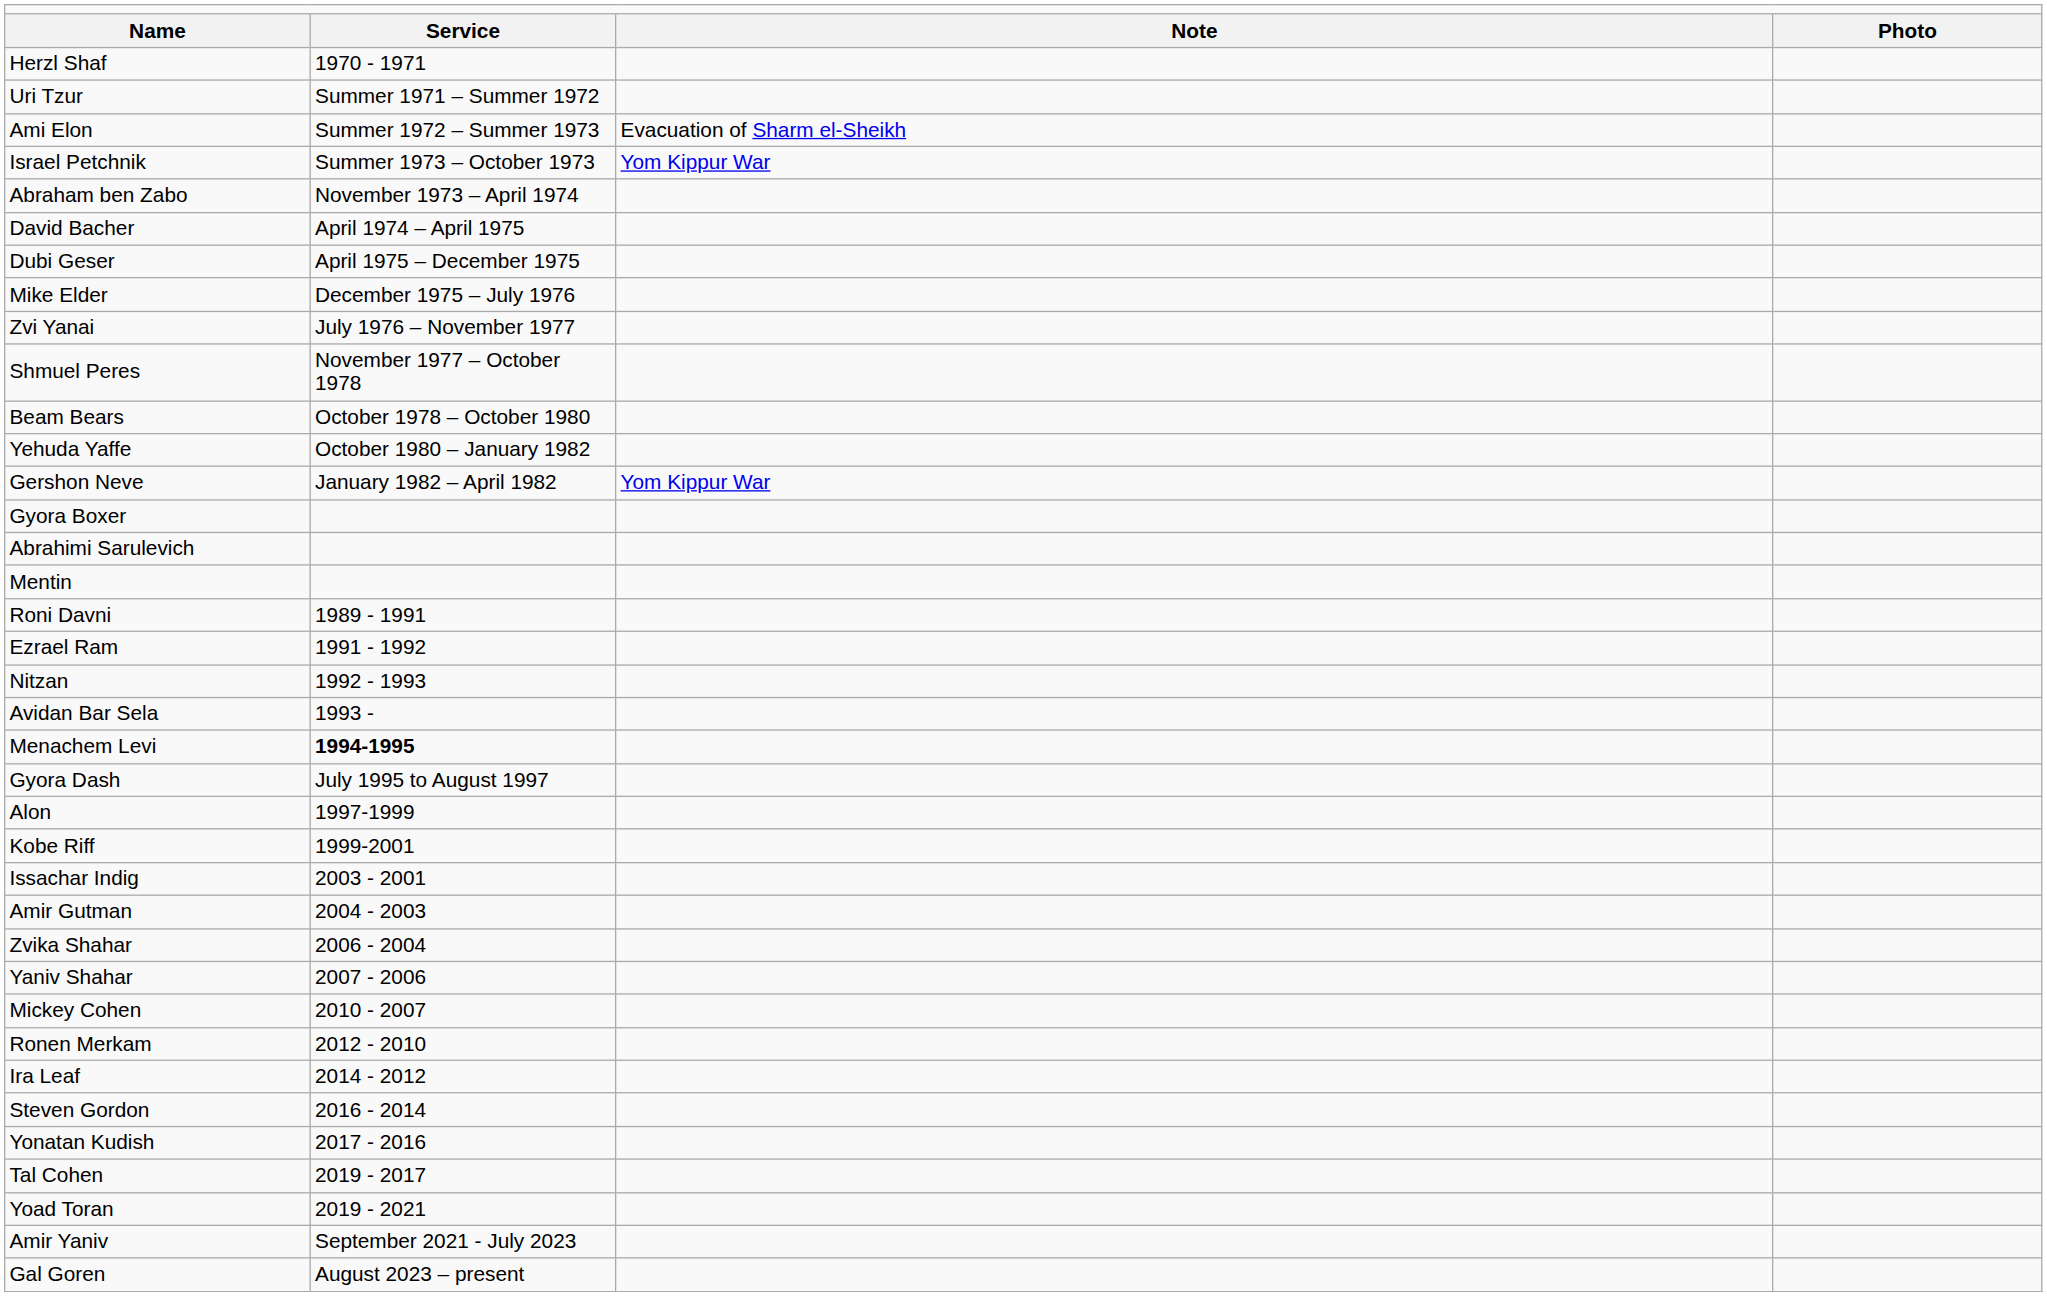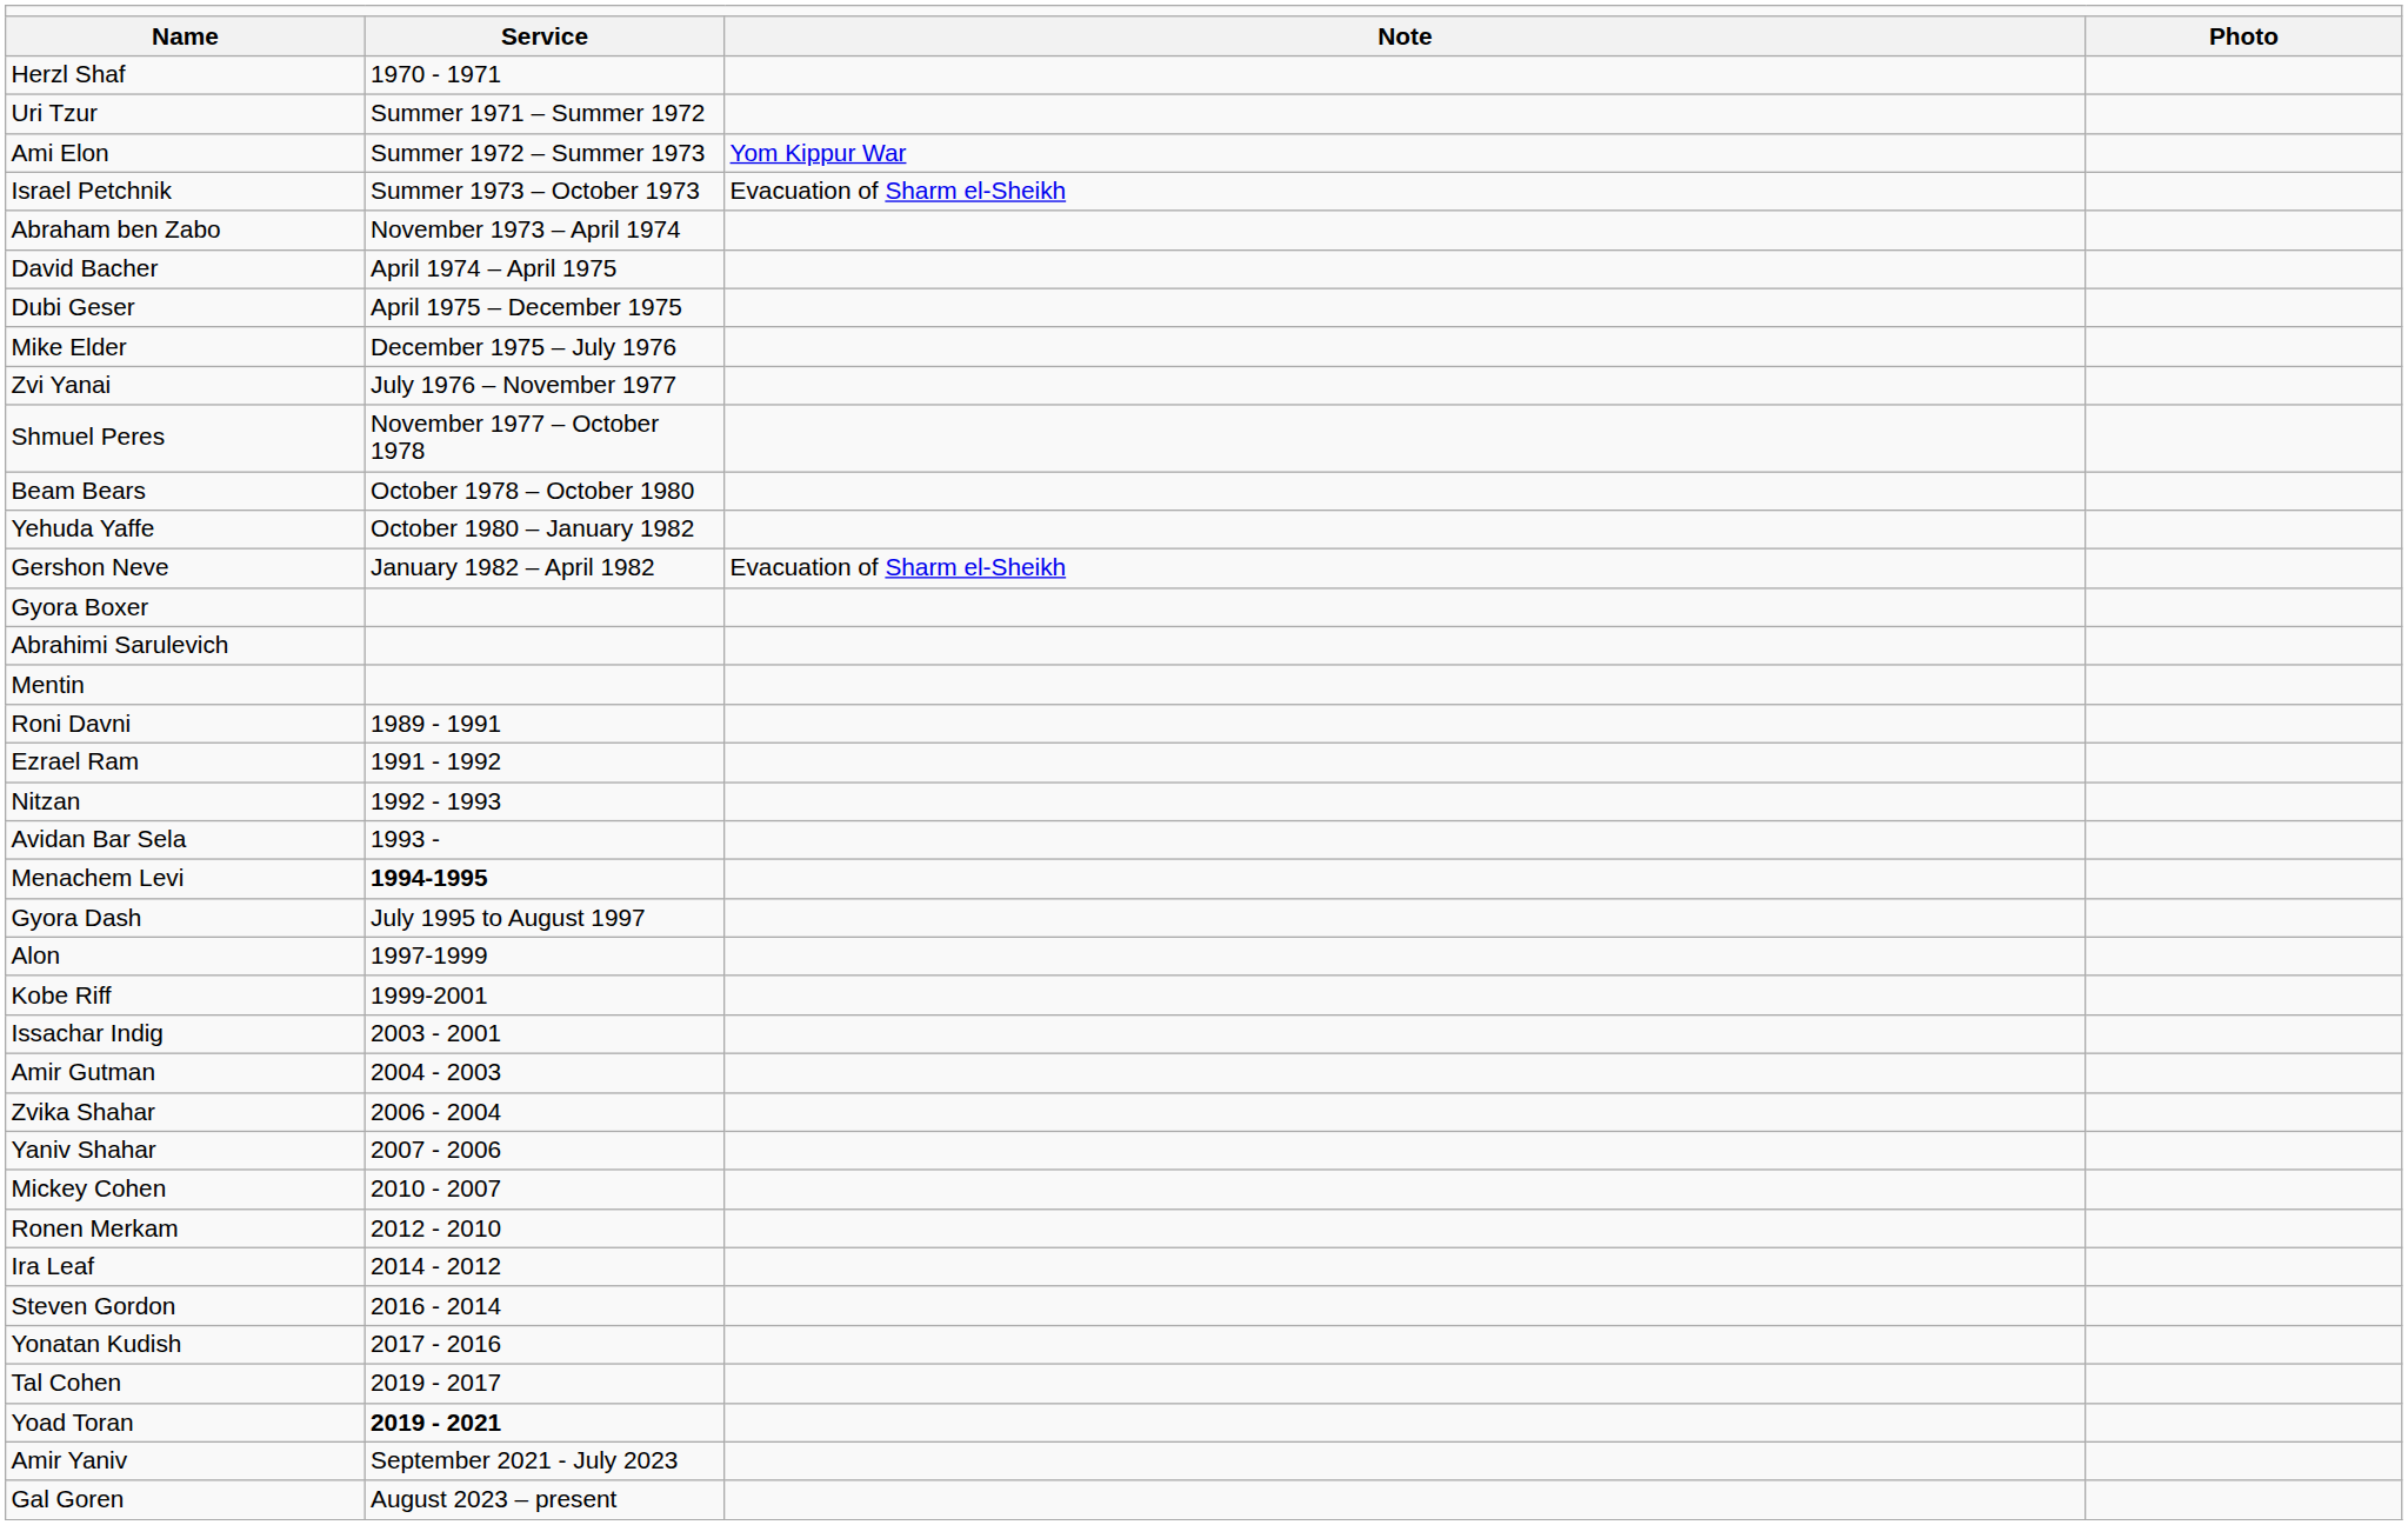Ami Elon | column 3: Evacuation of Sharm el-Sheikh -> Yom Kippur War
Israel Petchnik | column 3: Yom Kippur War -> Evacuation of Sharm el-Sheikh
Gershon Neve | column 3: Yom Kippur War -> Evacuation of Sharm el-Sheikh
Yoad Toran | column 2: normal -> bold
